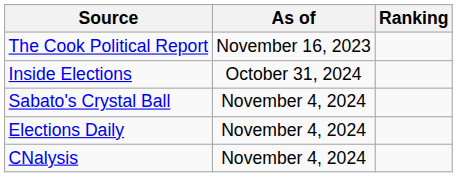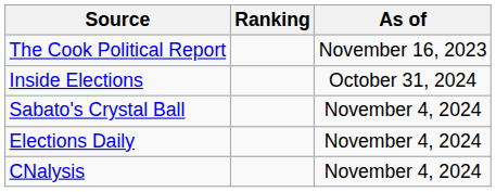columns swapped: Ranking <-> As of
